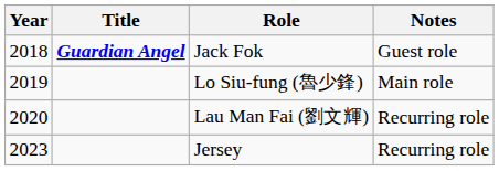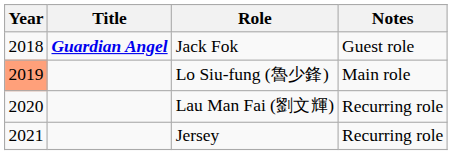Lo Siu-fung (魯少鋒) | Year: no background -> lightsalmon background
Jersey | Year: 2023 -> 2021
